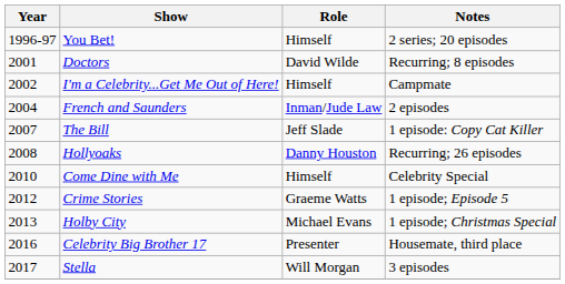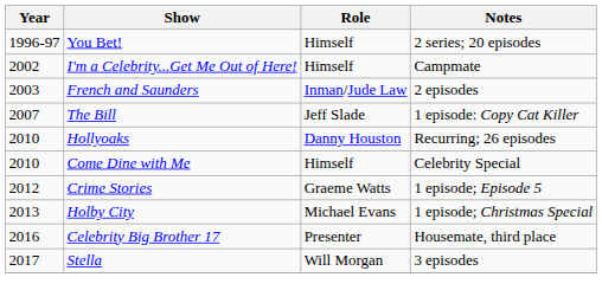- row: 2001 | Doctors | David Wilde | Recurring; 8 episodes
French and Saunders | Year: 2004 -> 2003
Hollyoaks | Year: 2008 -> 2010
